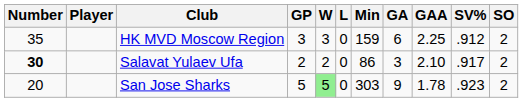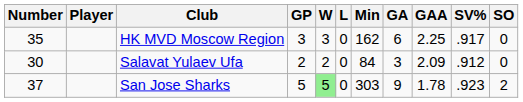HK MVD Moscow Region | Min: 159 -> 162
HK MVD Moscow Region | SV%: .912 -> .917
HK MVD Moscow Region | SO: 2 -> 0
Salavat Yulaev Ufa | Number: bold -> normal
Salavat Yulaev Ufa | Min: 86 -> 84
Salavat Yulaev Ufa | GAA: 2.10 -> 2.09
Salavat Yulaev Ufa | SV%: .917 -> .912
Salavat Yulaev Ufa | SO: 2 -> 0
San Jose Sharks | Number: 20 -> 37
